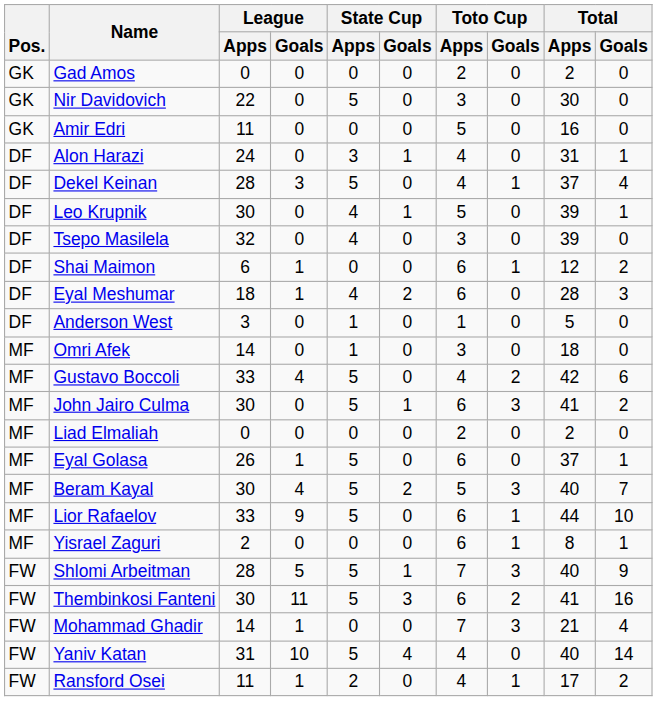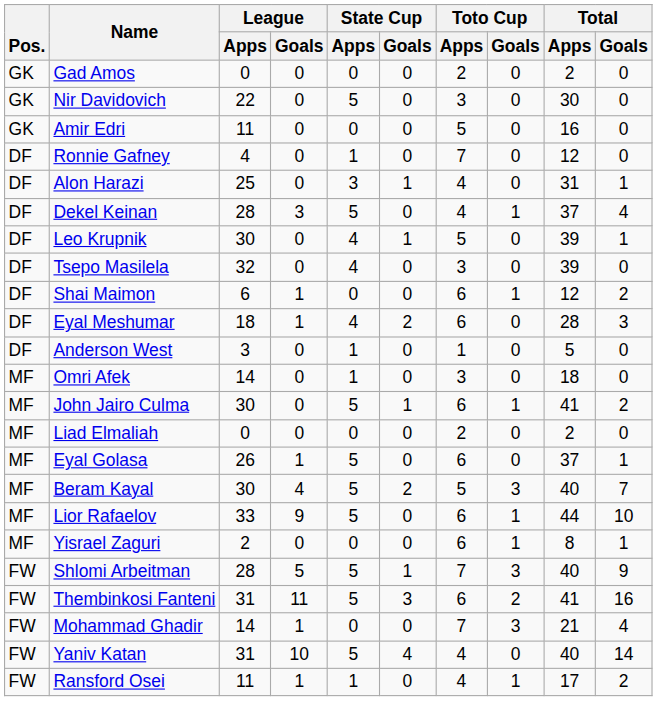+ row: DF | Ronnie Gafney | 4 | 0 | 1 | 0 | 7 | 0 | 12 | 0
Alon Harazi | League / Apps: 24 -> 25
- row: MF | Gustavo Boccoli | 33 | 4 | 5 | 0 | 4 | 2 | 42 | 6
John Jairo Culma | Toto Cup / Goals: 3 -> 1
Thembinkosi Fanteni | League / Apps: 30 -> 31
Ransford Osei | State Cup / Apps: 2 -> 1
